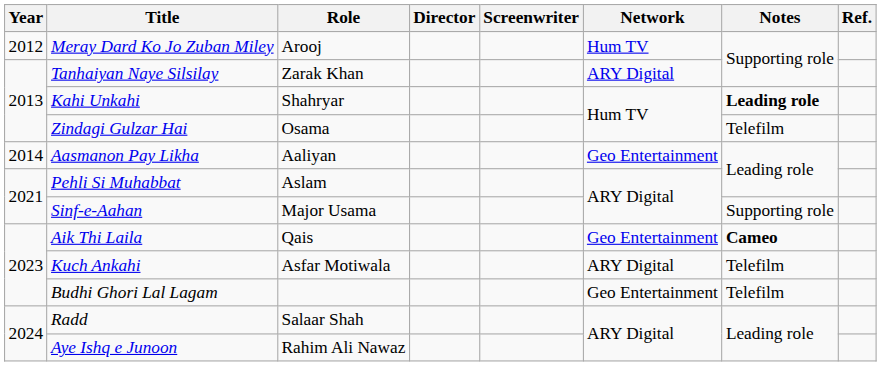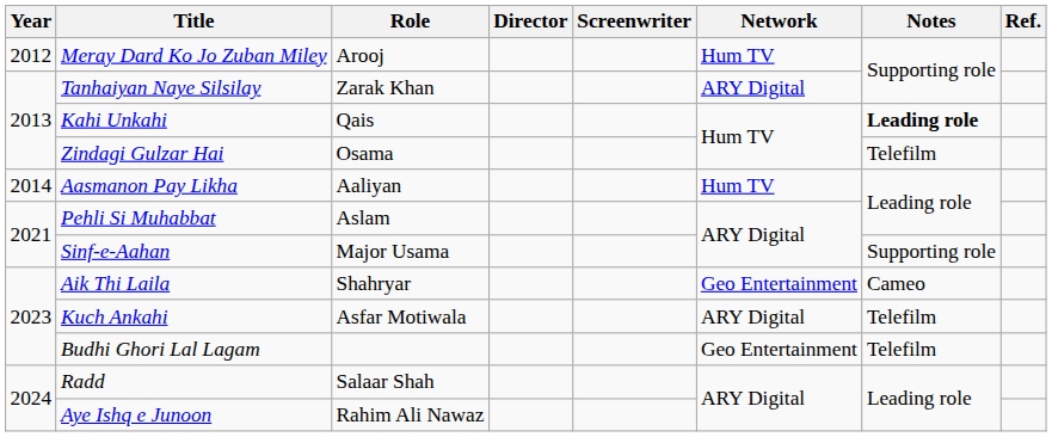Kahi Unkahi | Role: Shahryar -> Qais
Aasmanon Pay Likha | Network: Geo Entertainment -> Hum TV
Aik Thi Laila | Role: Qais -> Shahryar
Aik Thi Laila | Notes: bold -> normal
